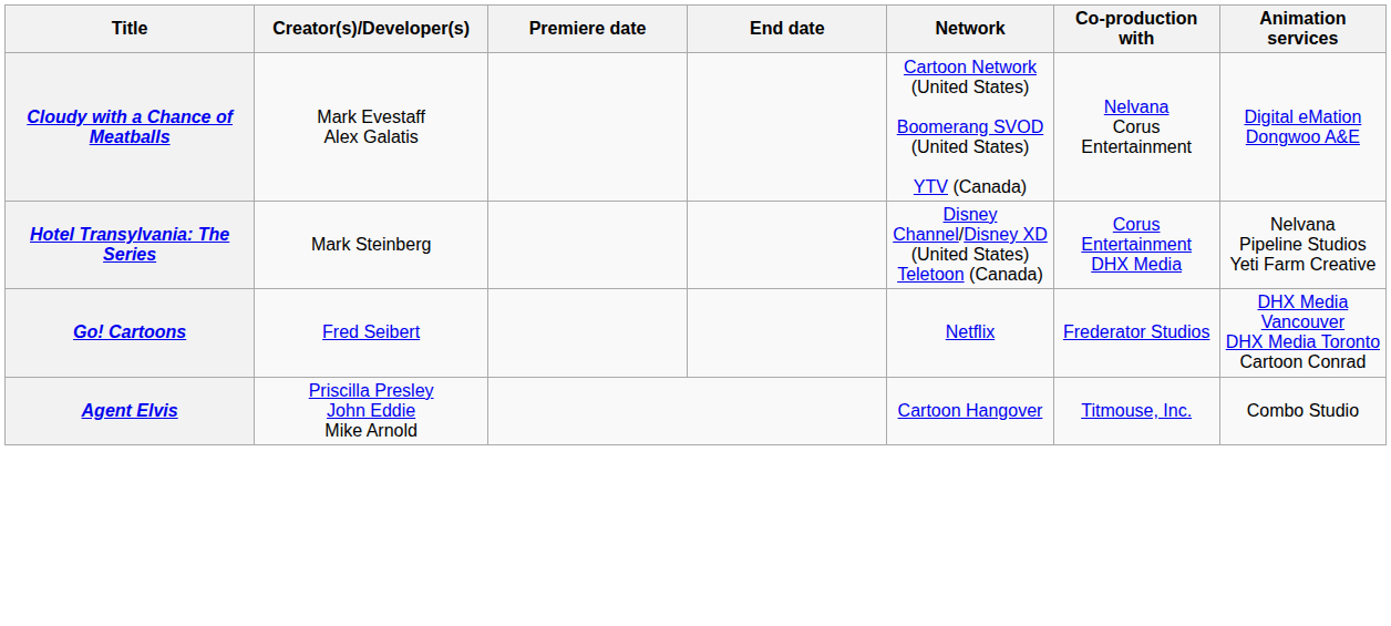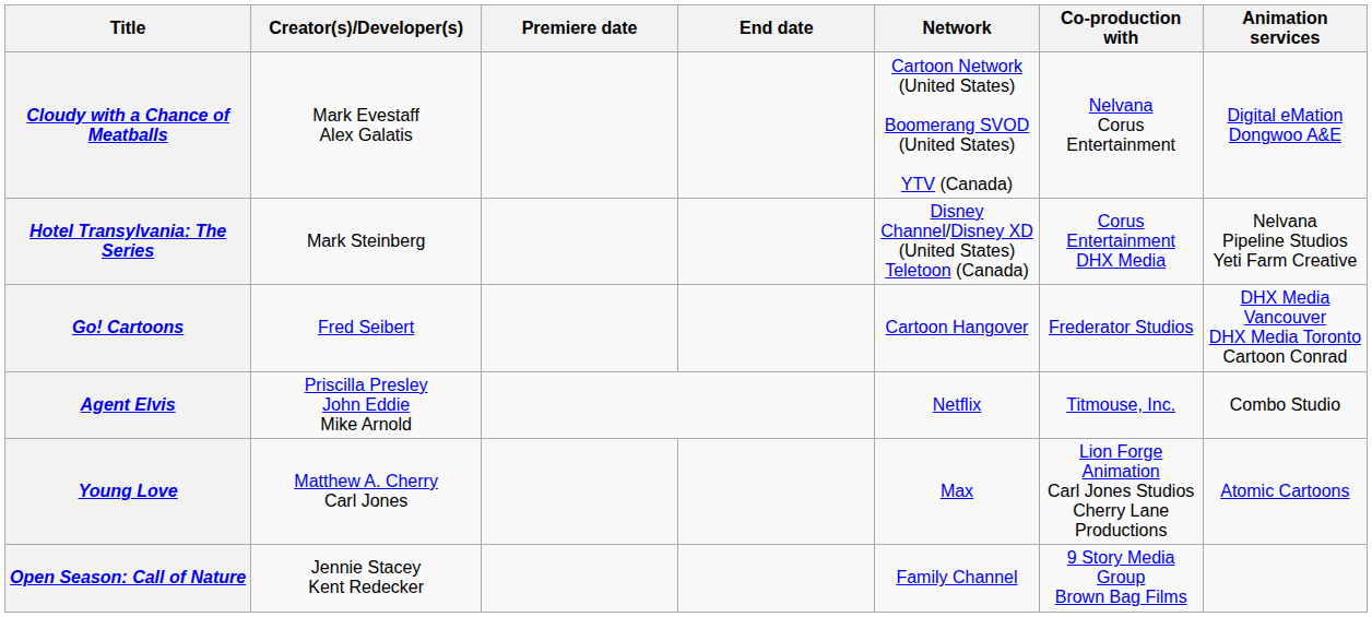Go! Cartoons | Network: Netflix -> Cartoon Hangover
Agent Elvis | Network: Cartoon Hangover -> Netflix
+ row: Young Love | Matthew A. Cherry Carl Jones | Max | Lion Forge Animation Carl Jones Studios Cherry Lane Productions | Atomic Cartoons
+ row: Open Season: Call of Nature | Jennie Stacey Kent Redecker | Family Channel | 9 Story Media Group Brown Bag Films
